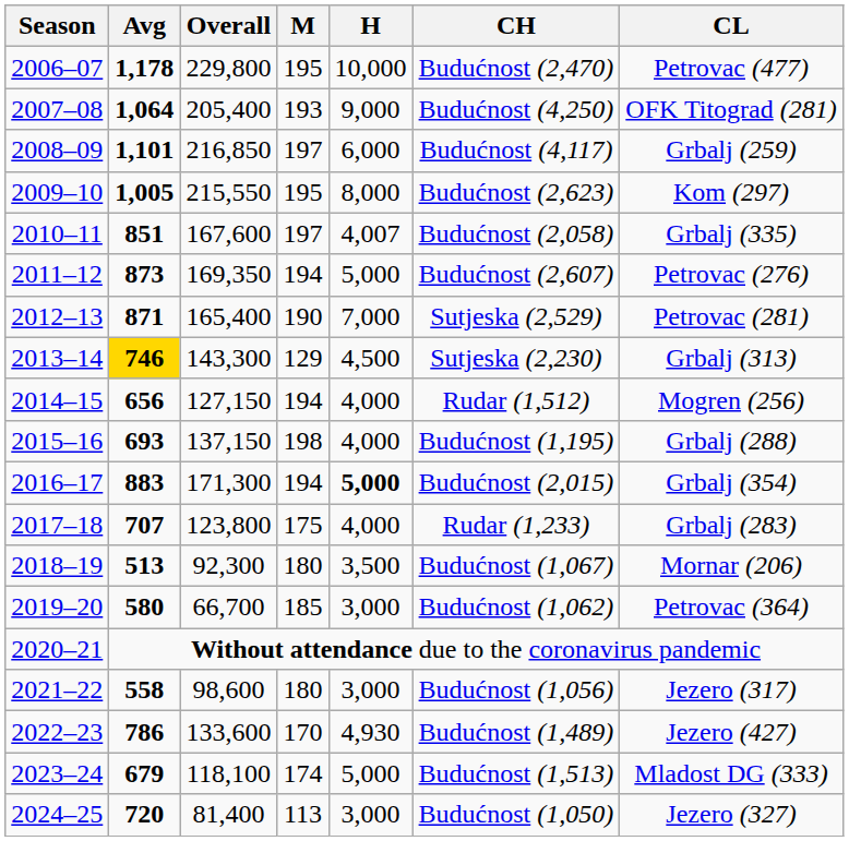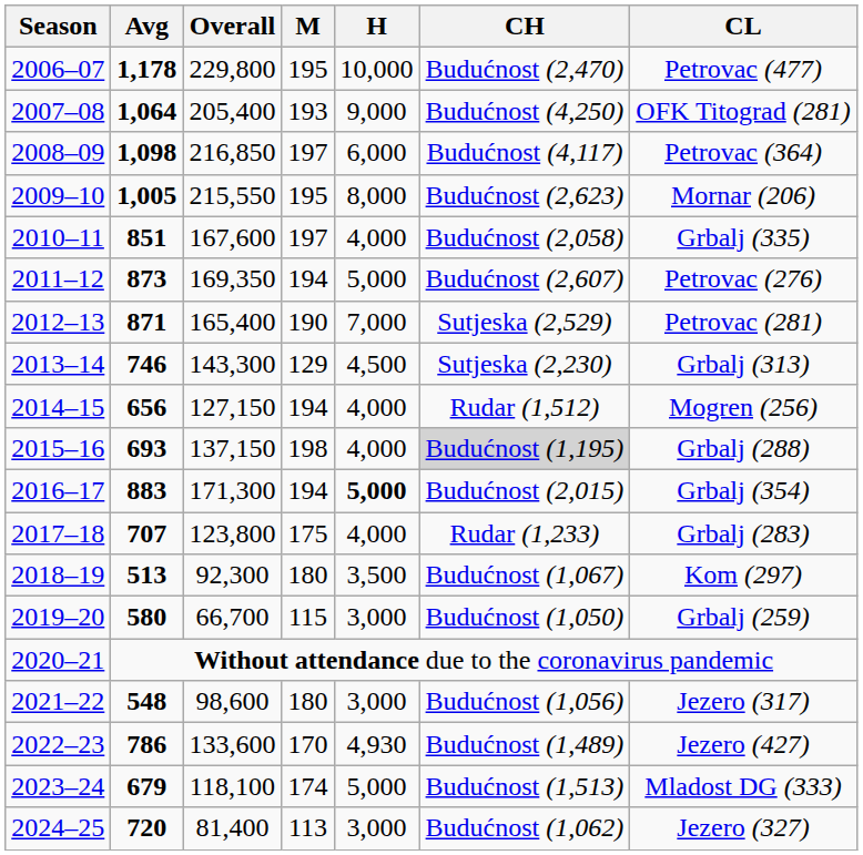2008–09 | Avg: 1,101 -> 1,098
2008–09 | CL: Grbalj (259) -> Petrovac (364)
2009–10 | CL: Kom (297) -> Mornar (206)
2010–11 | H: 4,007 -> 4,000
2013–14 | Avg: gold background -> no background
2015–16 | CH: no background -> lightgrey background
2018–19 | CL: Mornar (206) -> Kom (297)
2019–20 | M: 185 -> 115
2019–20 | CH: Budućnost (1,062) -> Budućnost (1,050)
2019–20 | CL: Petrovac (364) -> Grbalj (259)
2021–22 | Avg: 558 -> 548
2024–25 | CH: Budućnost (1,050) -> Budućnost (1,062)
